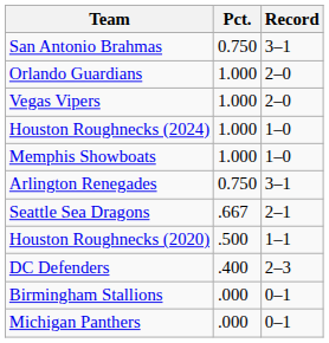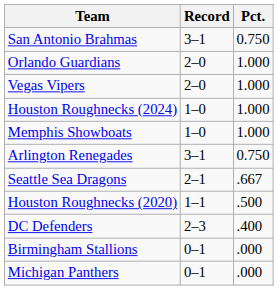columns swapped: Record <-> Pct.
